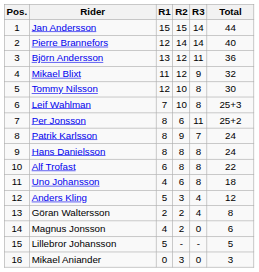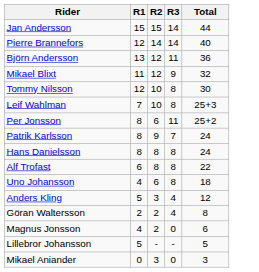- column: Pos. | 1 | 2 | 3 | 4 | 5 | 6 | 7 | 8 | 9 | 10 | 11 | 12 | 13 | 14 | 15 | 16
